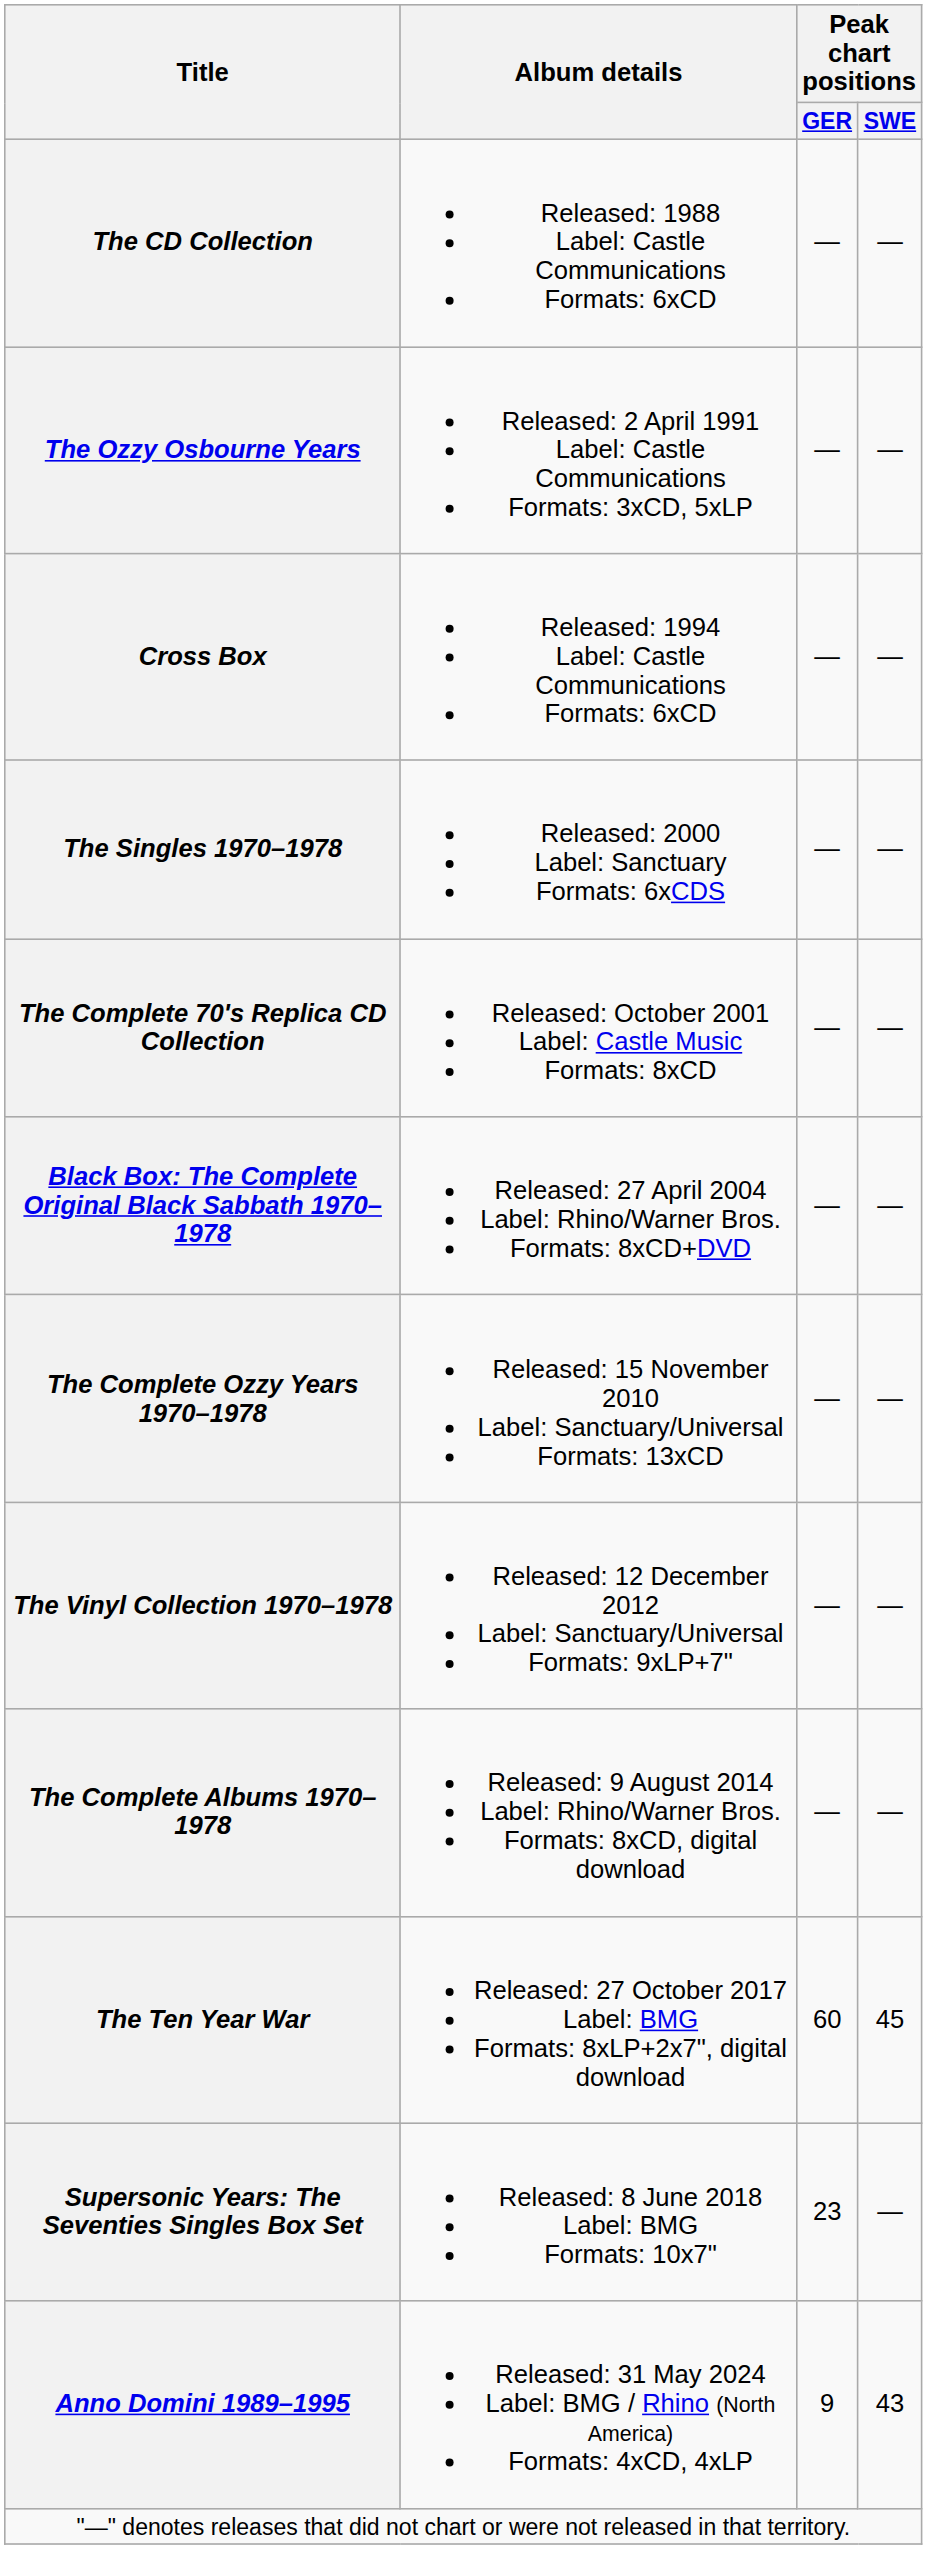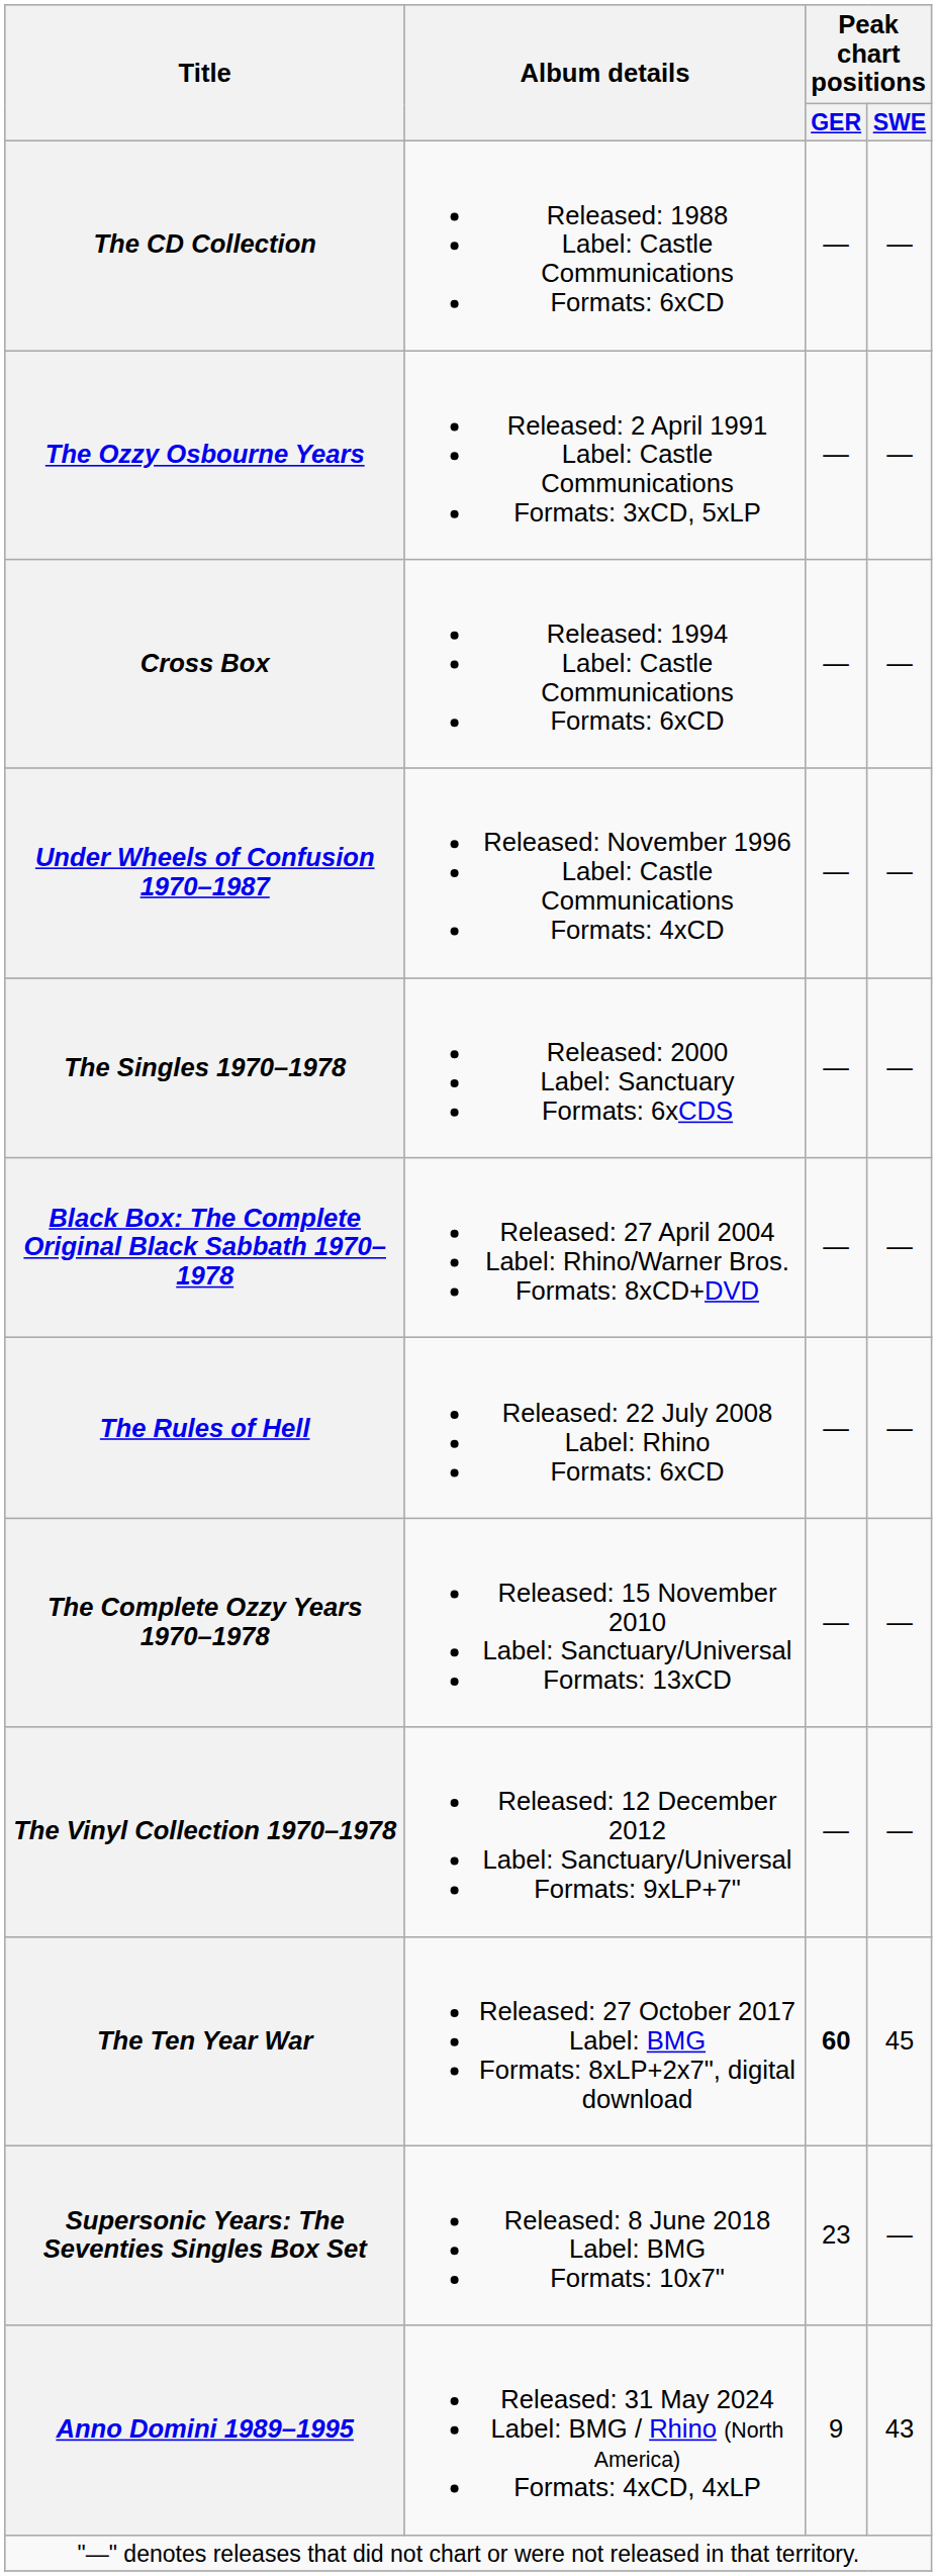+ row: Under Wheels of Confusion 1970–1987 | Released: November 1996 Label: Castle Communications Formats: 4xCD | — | —
- row: The Complete 70's Replica CD Collection | Released: October 2001 Label: Castle Music Formats: 8xCD | — | —
+ row: The Rules of Hell | Released: 22 July 2008 Label: Rhino Formats: 6xCD | — | —
- row: The Complete Albums 1970–1978 | Released: 9 August 2014 Label: Rhino/Warner Bros. Formats: 8xCD, digital download | — | —
The Ten Year War | Peak chart positions / GER: normal -> bold
